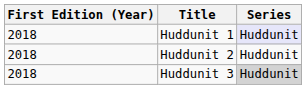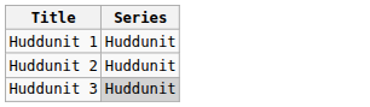- column: First Edition (Year) | 2018 | 2018 | 2018
Huddunit 1 | Series: lavender background -> no background
